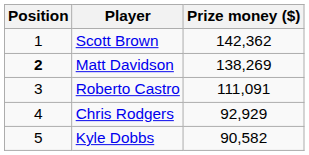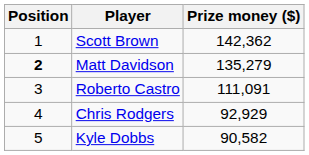Matt Davidson | Prize money ($): 138,269 -> 135,279
